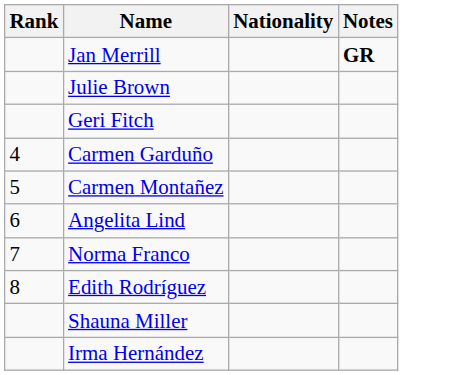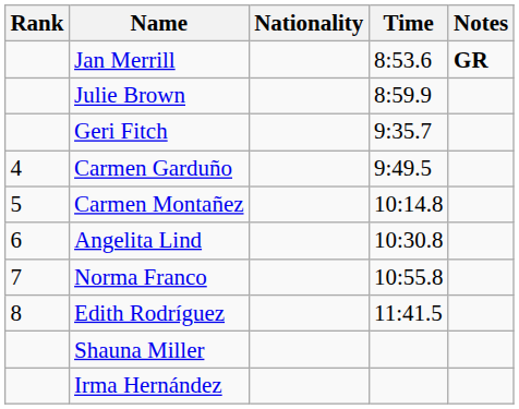+ column: Time | 8:53.6 | 8:59.9 | 9:35.7 | 9:49.5 | 10:14.8 | 10:30.8 | 10:55.8 | 11:41.5
